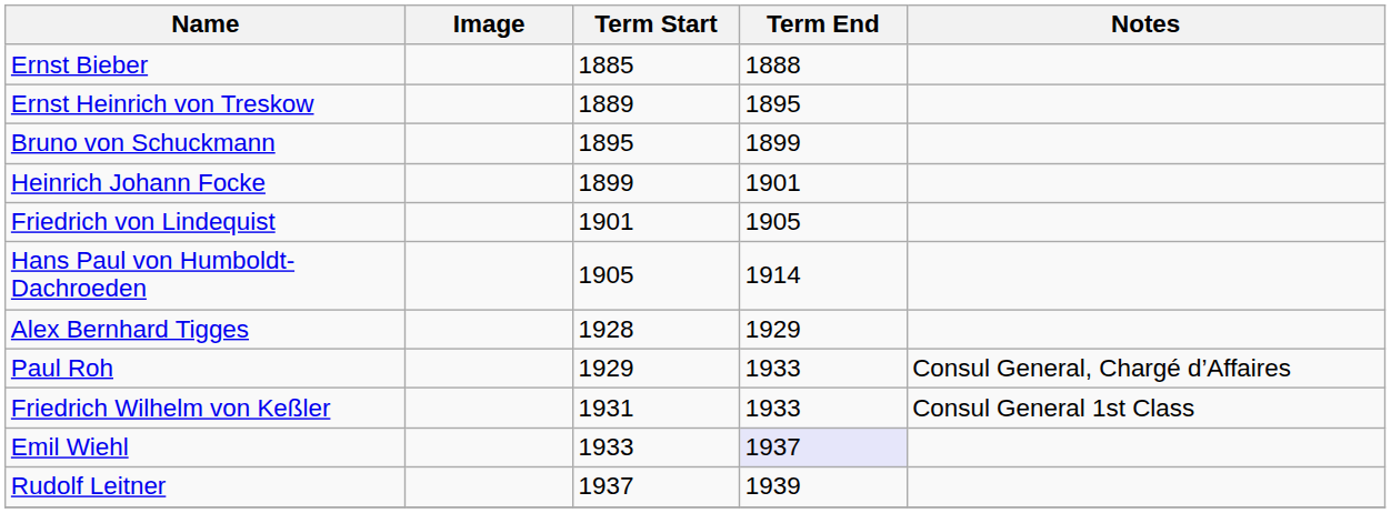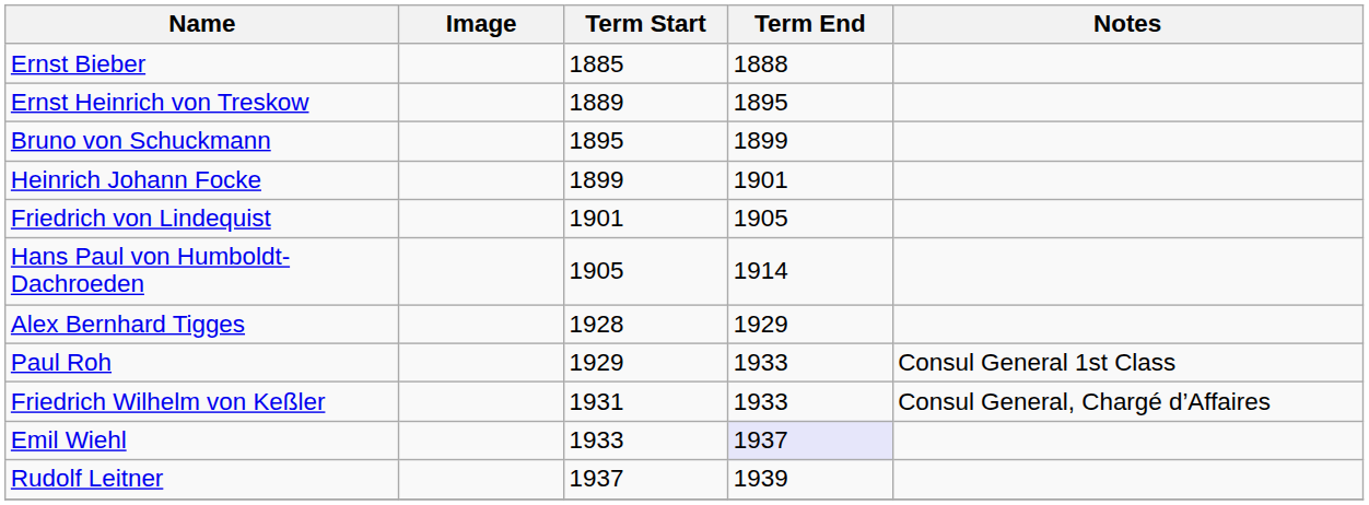Paul Roh | Notes: Consul General, Chargé d’Affaires -> Consul General 1st Class
Friedrich Wilhelm von Keßler | Notes: Consul General 1st Class -> Consul General, Chargé d’Affaires
